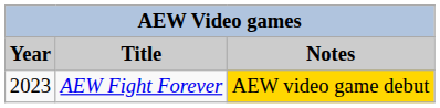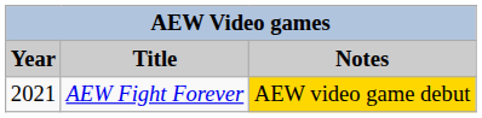AEW Fight Forever | Year: 2023 -> 2021
